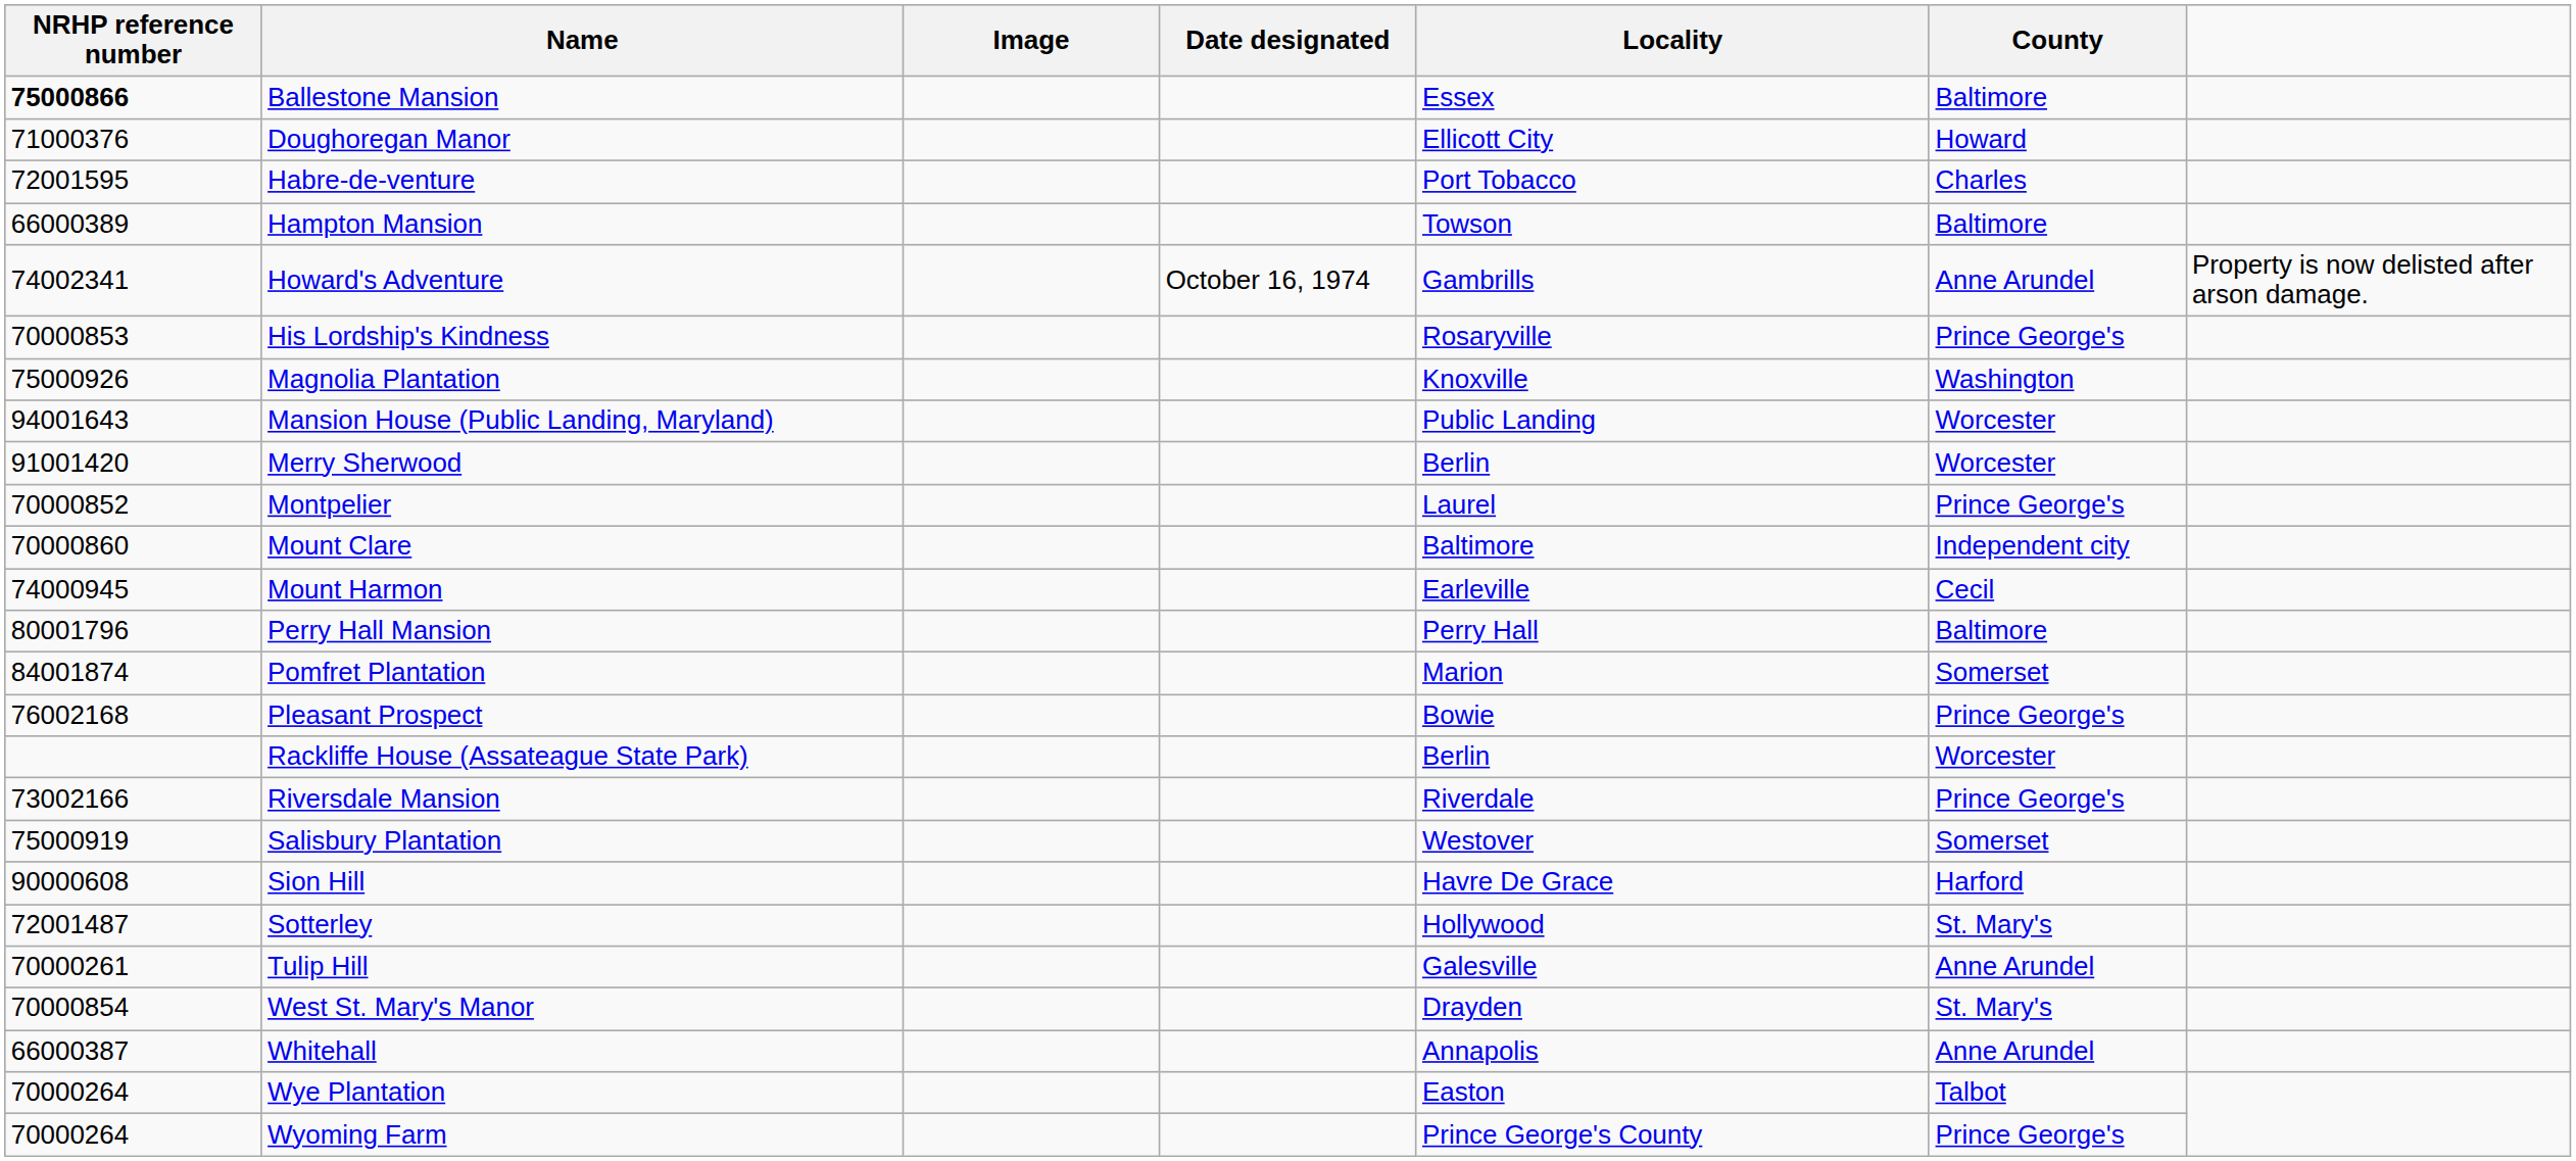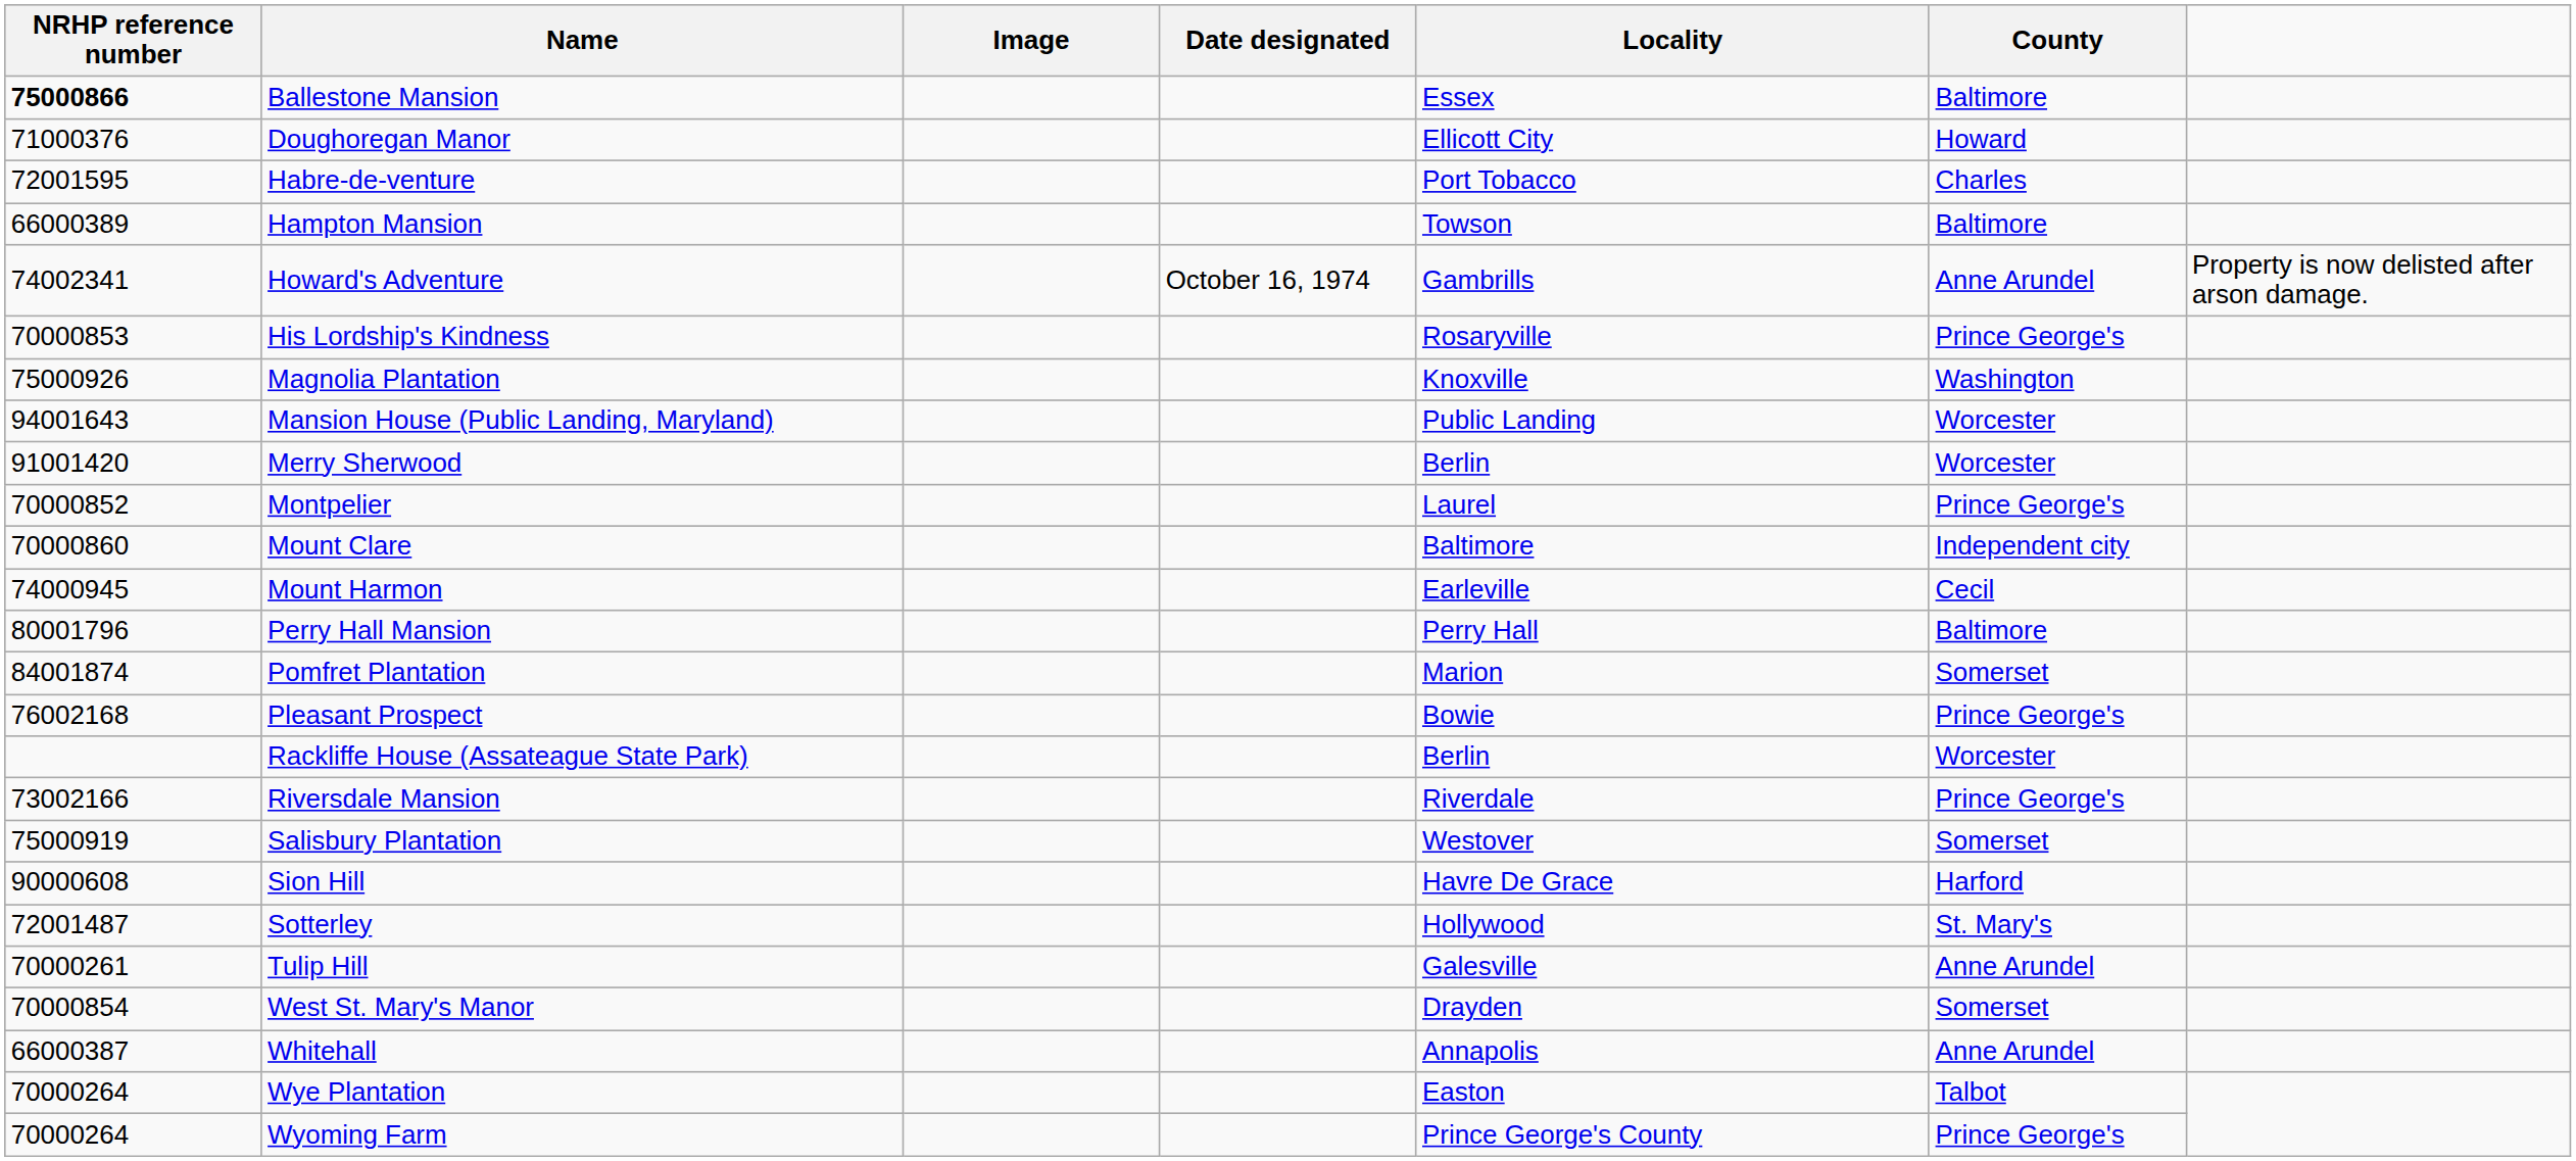West St. Mary's Manor | County: St. Mary's -> Somerset
